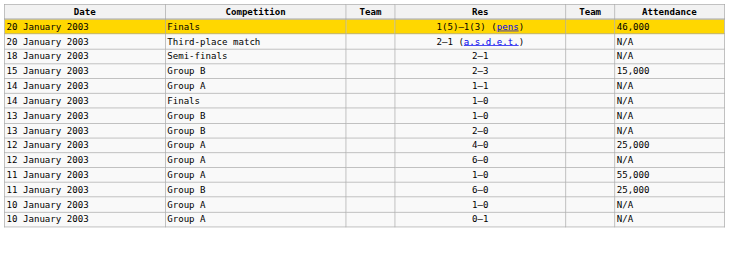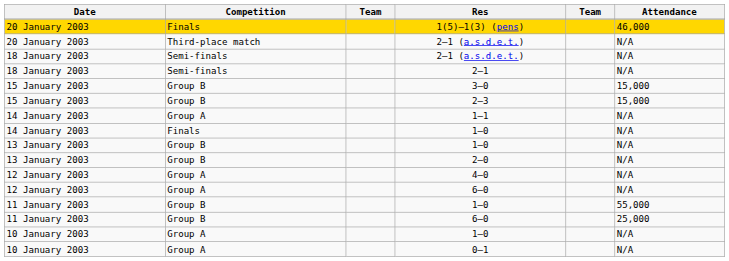+ row: 18 January 2003 | Semi-finals | 2–1 (a.s.d.e.t.) | N/A
+ row: 15 January 2003 | Group B | 3–0 | 15,000
4–0 | Attendance: 25,000 -> N/A
11 January 2003 / 1–0 | Competition: Group A -> Group B
